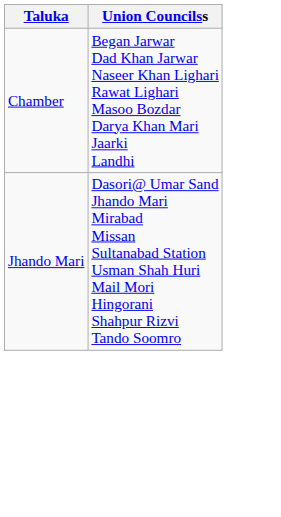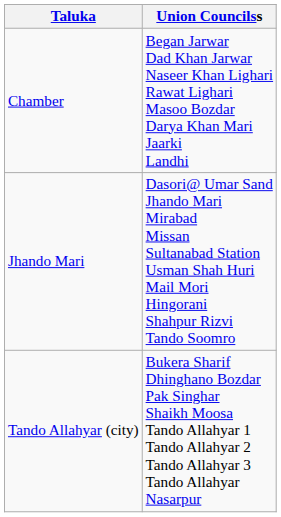+ row: Tando Allahyar (city) | Bukera Sharif Dhinghano Bozdar Pak Singhar Shaikh Moosa Tando Allahyar 1 Tando Allahyar 2 Tando Allahyar 3 Tando Allahyar Nasarpur
